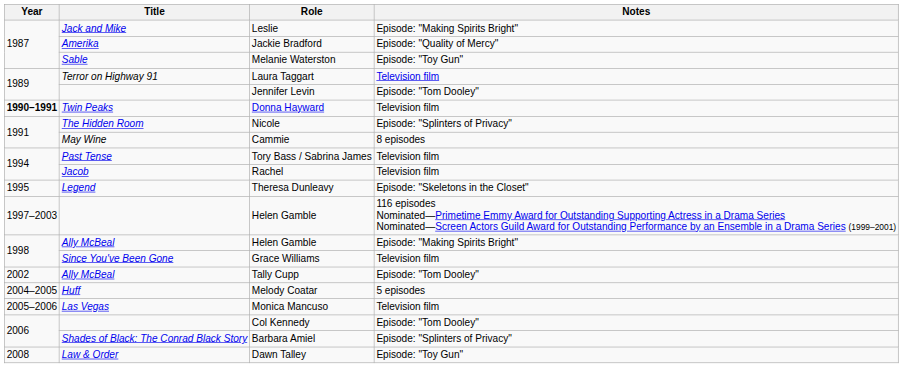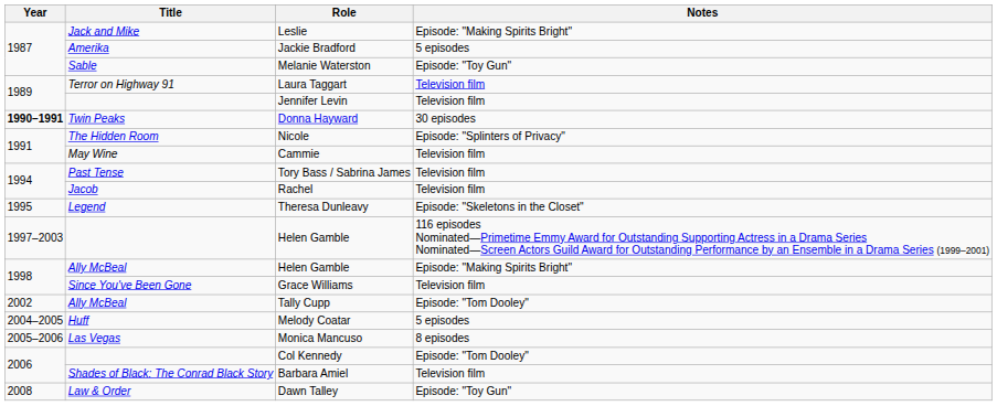Jackie Bradford | Notes: Episode: "Quality of Mercy" -> 5 episodes
Jennifer Levin | Notes: Episode: "Tom Dooley" -> Television film
Donna Hayward | Notes: Television film -> 30 episodes
Cammie | Notes: 8 episodes -> Television film
Monica Mancuso | Notes: Television film -> 8 episodes
Barbara Amiel | Notes: Episode: "Splinters of Privacy" -> Television film
